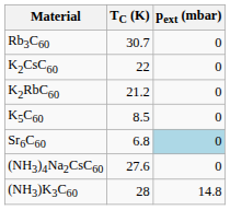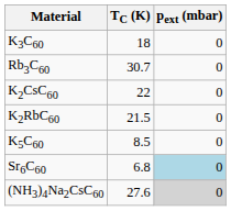+ row: K3C60 | 18 | 0
K2RbC60 | TC (K): 21.2 -> 21.5
(NH3)4Na2CsC60 | pext (mbar): no background -> lightgrey background
- row: (NH3)K3C60 | 28 | 14.8
